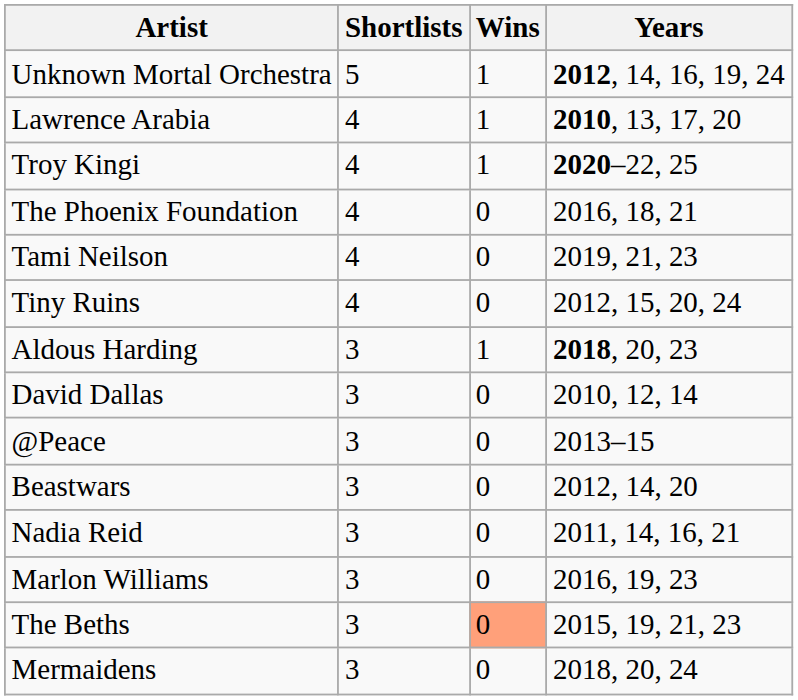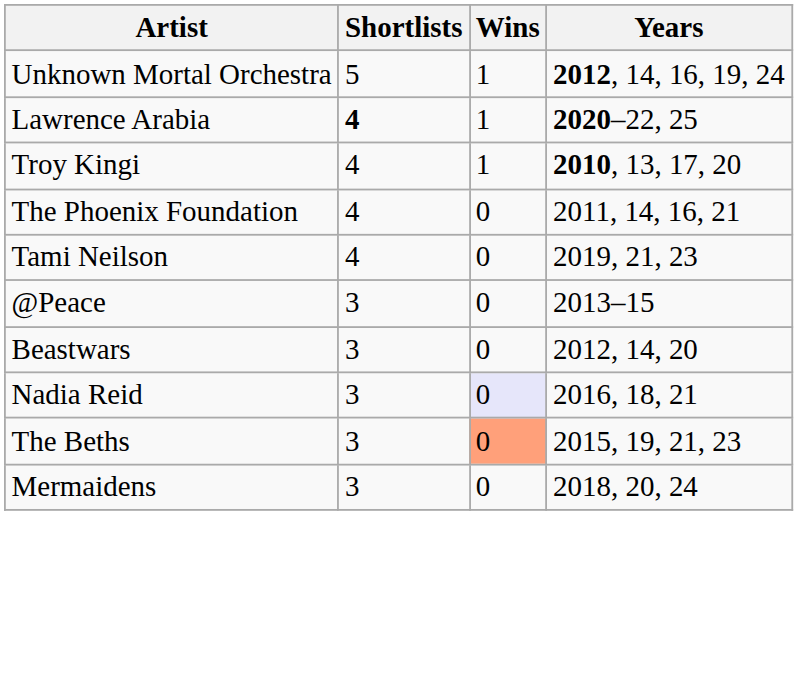Lawrence Arabia | Shortlists: normal -> bold
Lawrence Arabia | Years: 2010, 13, 17, 20 -> 2020–22, 25
Troy Kingi | Years: 2020–22, 25 -> 2010, 13, 17, 20
The Phoenix Foundation | Years: 2016, 18, 21 -> 2011, 14, 16, 21
- row: Tiny Ruins | 4 | 0 | 2012, 15, 20, 24
- row: Aldous Harding | 3 | 1 | 2018, 20, 23
- row: David Dallas | 3 | 0 | 2010, 12, 14
Nadia Reid | Wins: no background -> lavender background
Nadia Reid | Years: 2011, 14, 16, 21 -> 2016, 18, 21
- row: Marlon Williams | 3 | 0 | 2016, 19, 23
